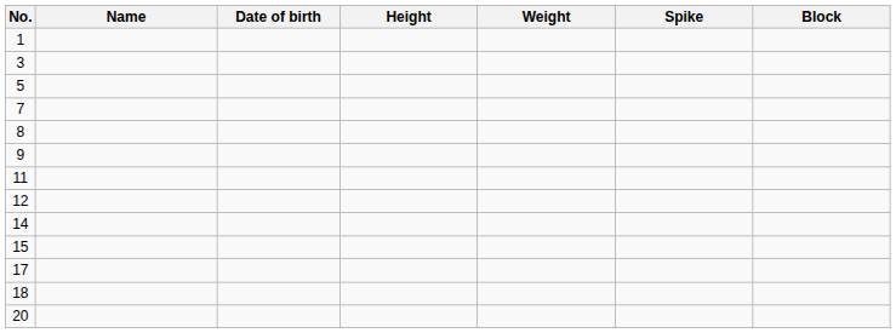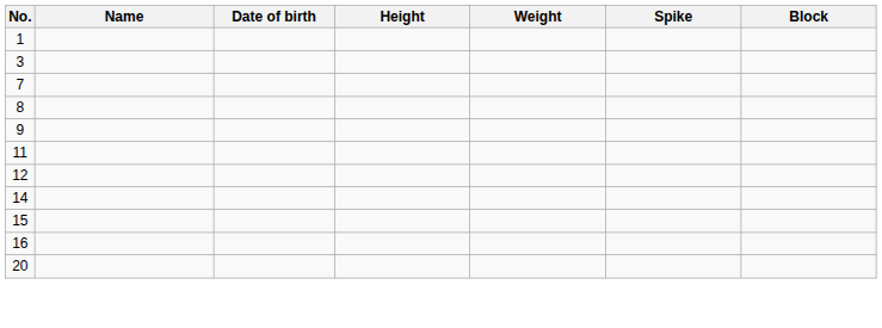- row: 5
+ row: 16
- row: 17
- row: 18
